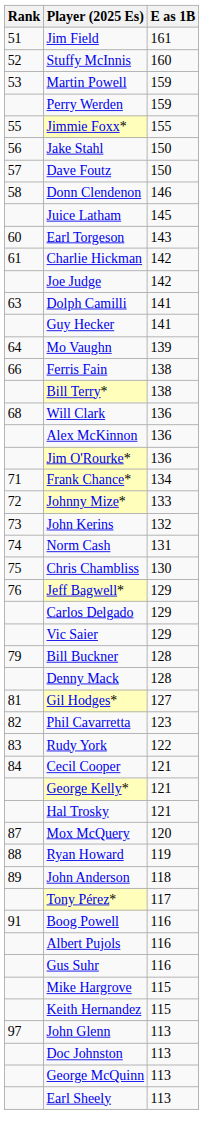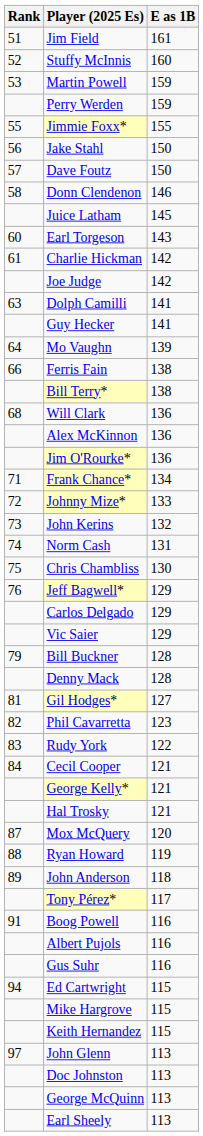+ row: 94 | Ed Cartwright | 115
